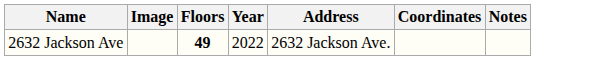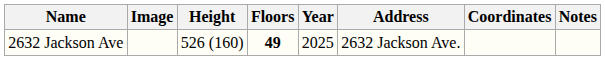+ column: Height | 526 (160)
2632 Jackson Ave | Year: 2022 -> 2025
